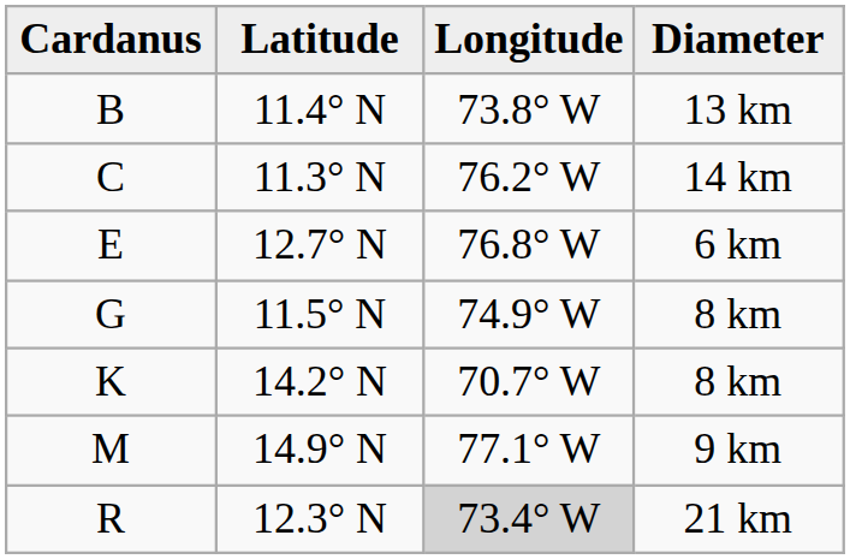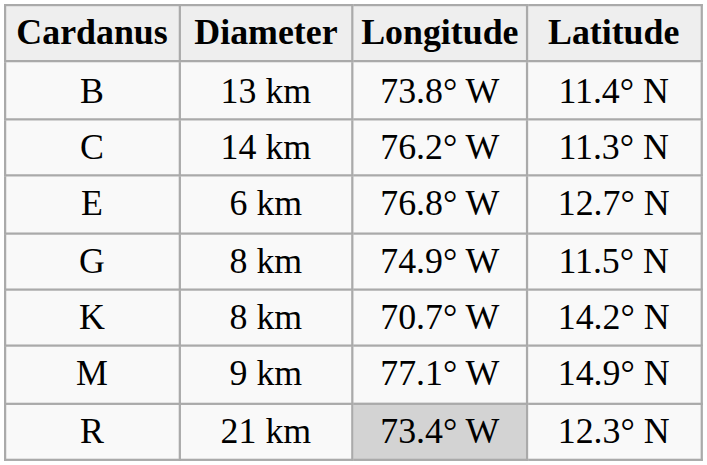columns swapped: Latitude <-> Diameter
